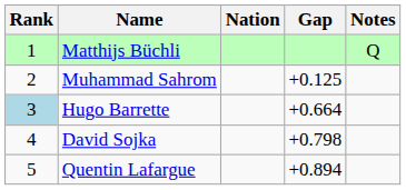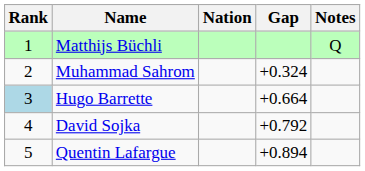Muhammad Sahrom | Gap: +0.125 -> +0.324
David Sojka | Gap: +0.798 -> +0.792
